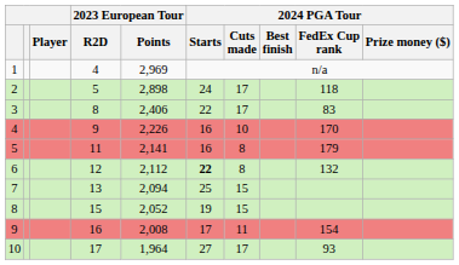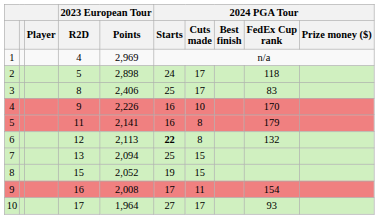3 | 2024 PGA Tour / Starts: 22 -> 25
6 | 2023 European Tour / Points: 2,112 -> 2,113
